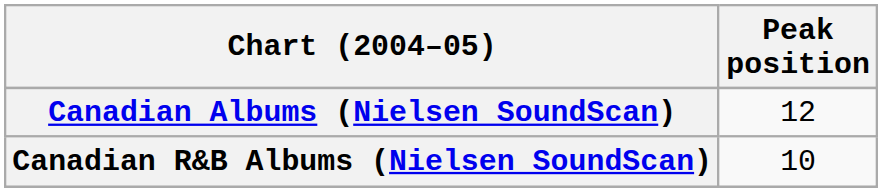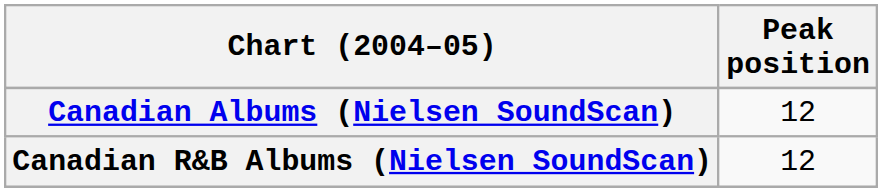Canadian R&B Albums (Nielsen SoundScan) | Peak position: 10 -> 12
